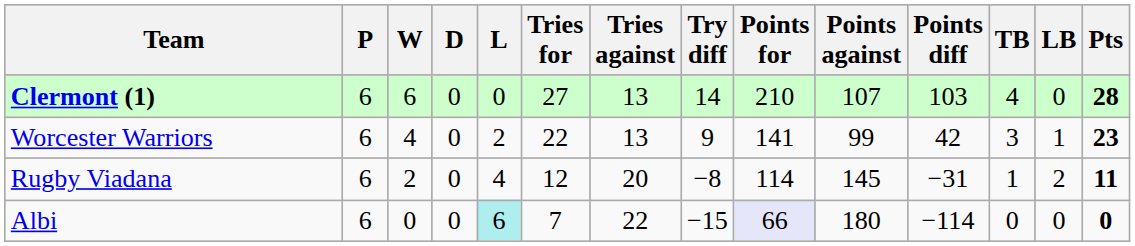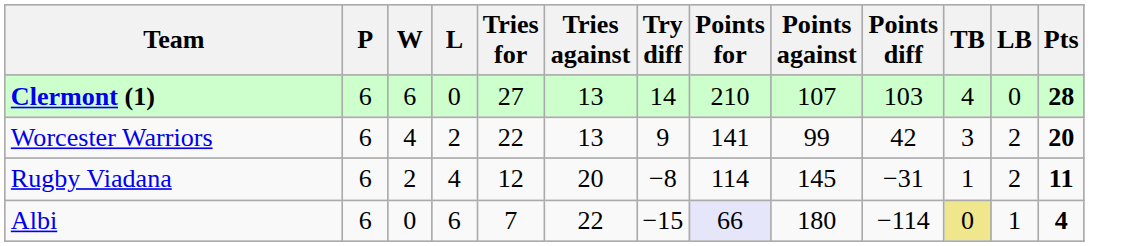- column: D | 0 | 0 | 0 | 0
Worcester Warriors | LB: 1 -> 2
Worcester Warriors | Pts: 23 -> 20
Albi | L: paleturquoise background -> no background
Albi | TB: no background -> khaki background
Albi | LB: 0 -> 1
Albi | Pts: 0 -> 4
